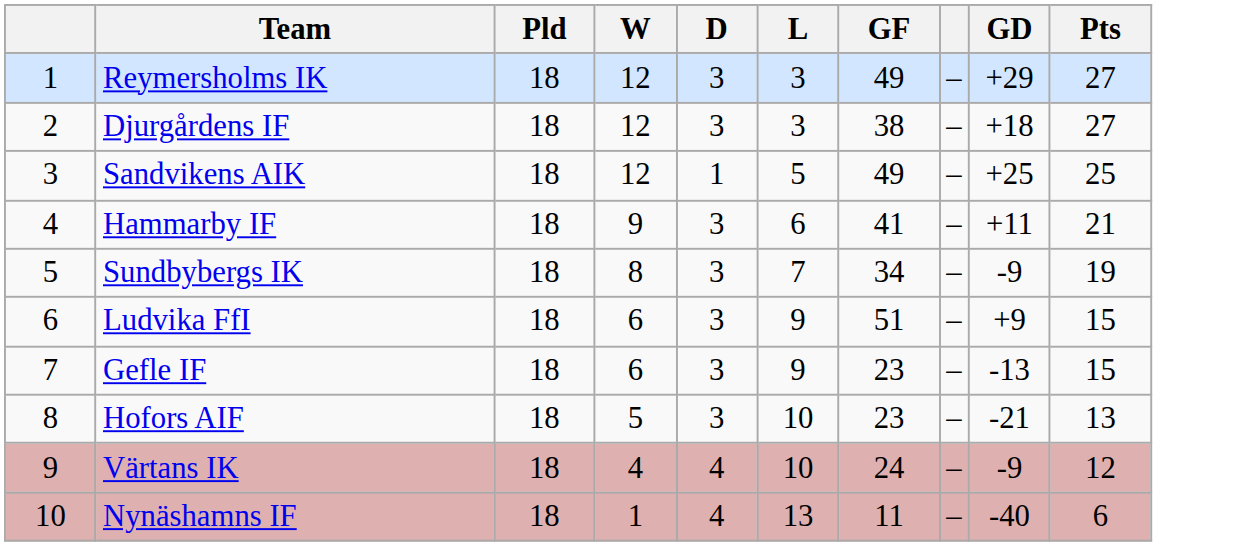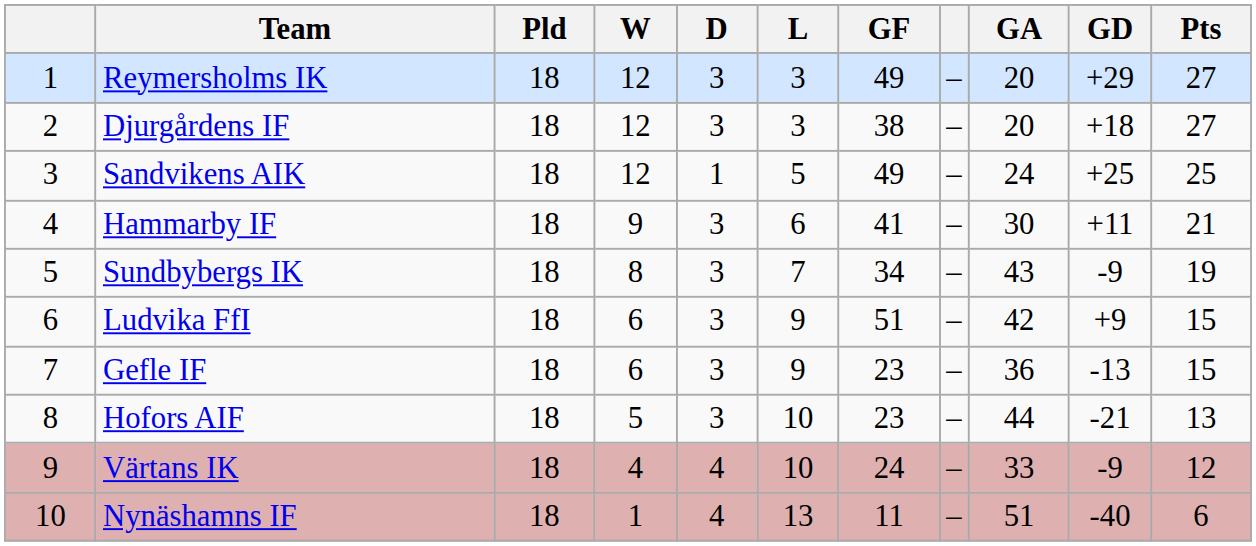+ column: GA | 20 | 20 | 24 | 30 | 43 | 42 | 36 | 44 | 33 | 51
